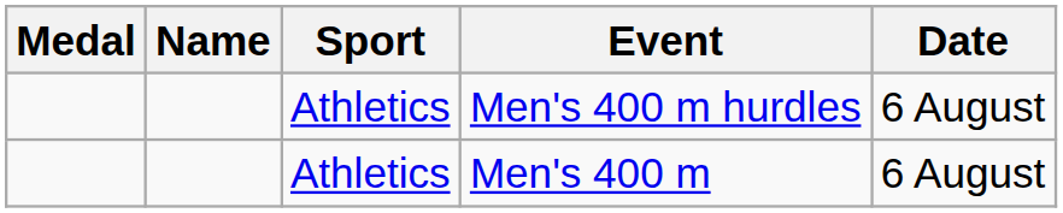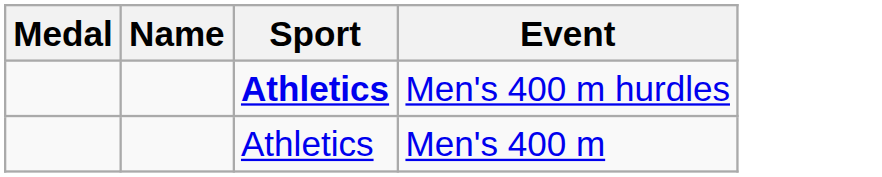- column: Date | 6 August | 6 August
Men's 400 m hurdles | Sport: normal -> bold
